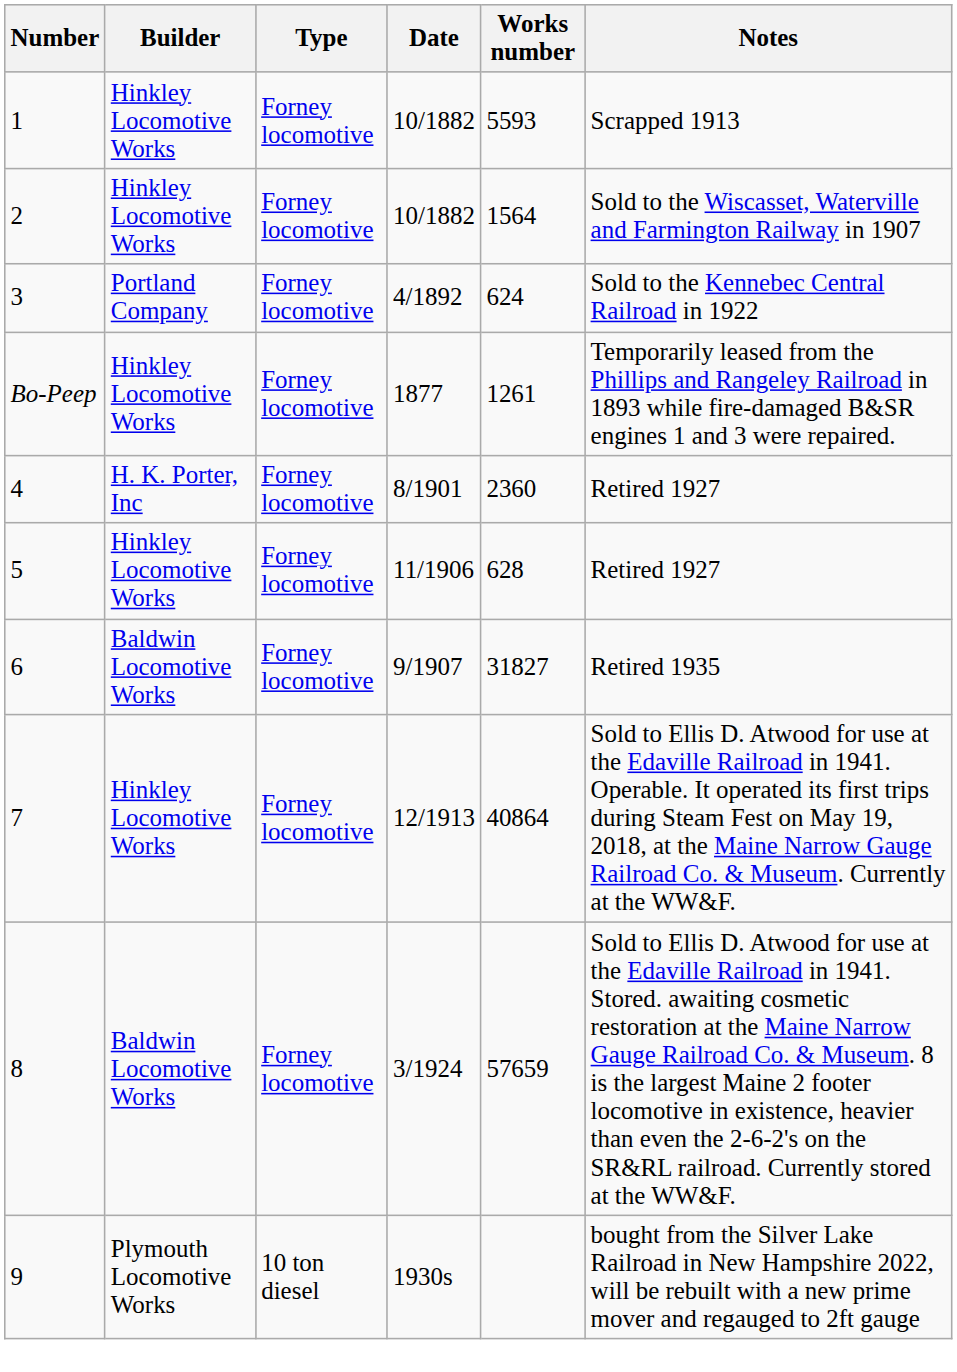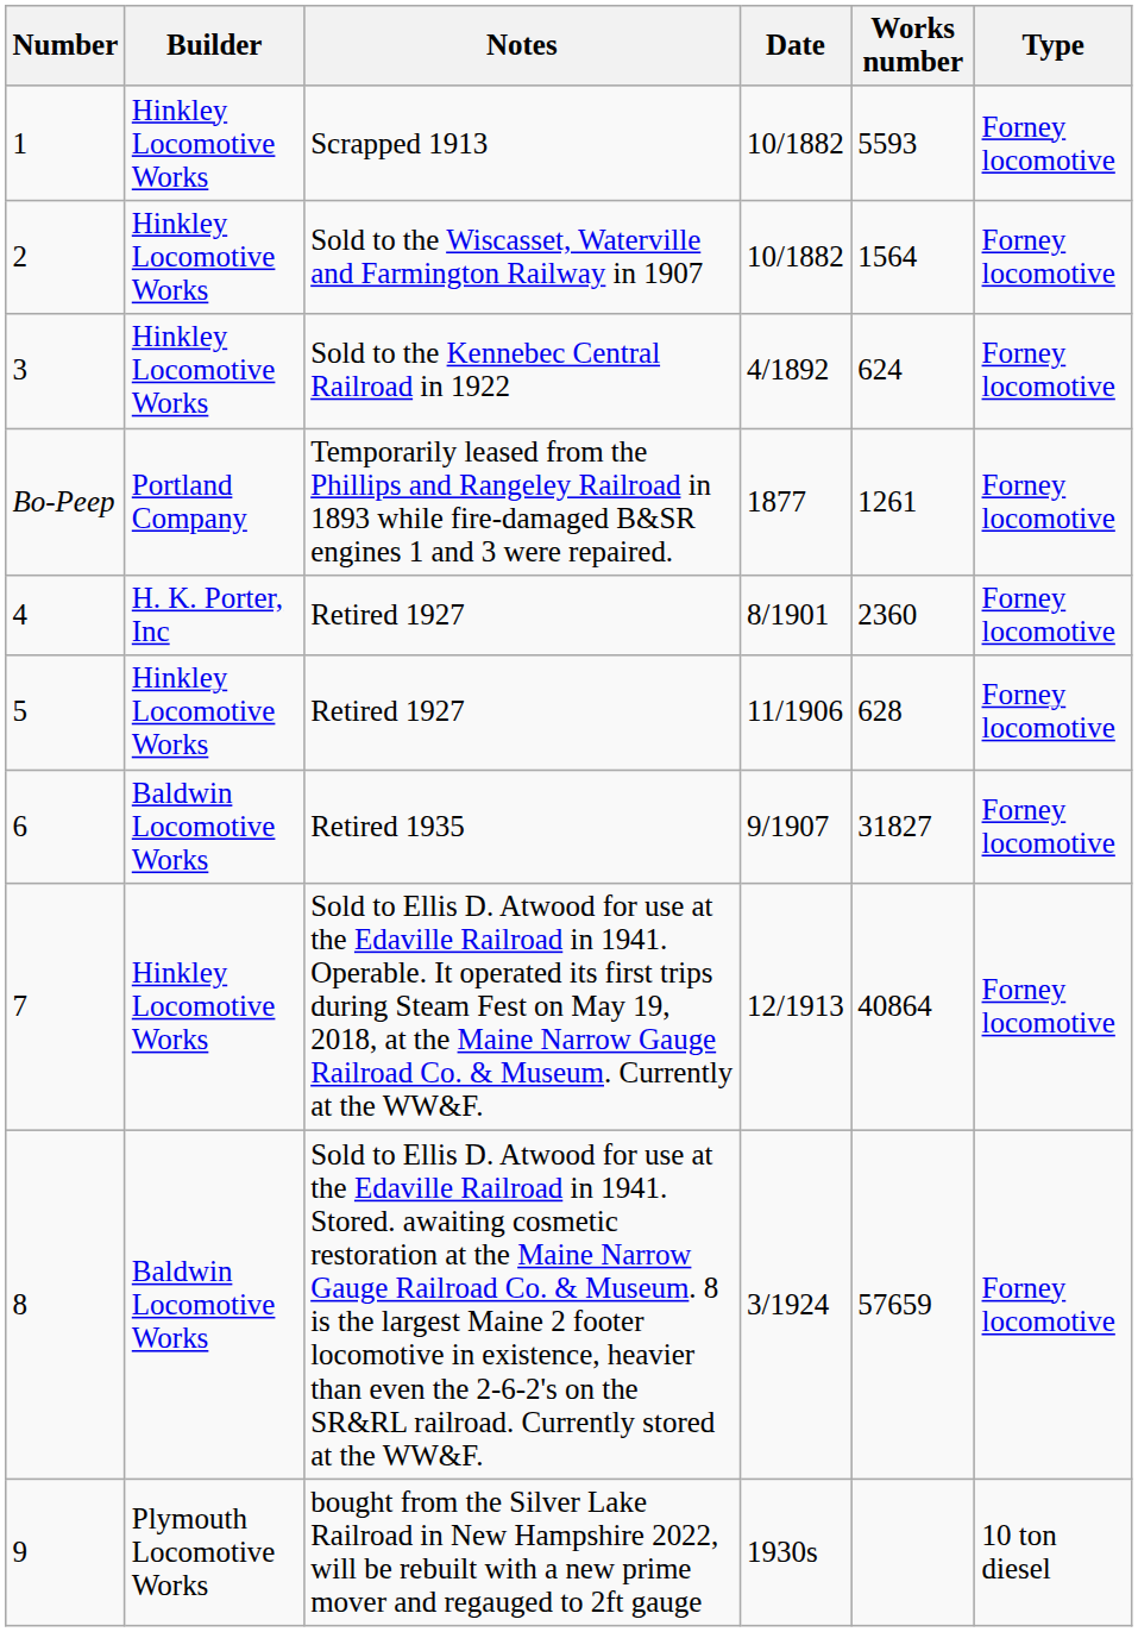columns swapped: Type <-> Notes
3 | Builder: Portland Company -> Hinkley Locomotive Works
Bo-Peep | Builder: Hinkley Locomotive Works -> Portland Company
